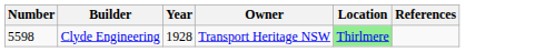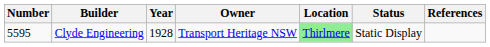+ column: Status | Static Display
Clyde Engineering | Number: 5598 -> 5595
